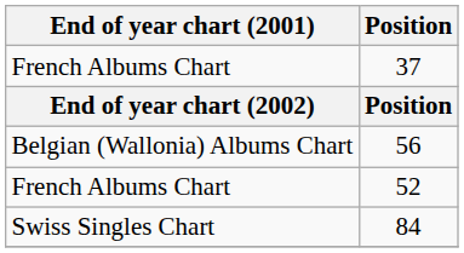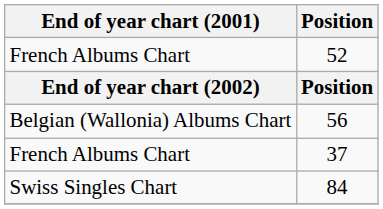rows swapped: 52 <-> 37
